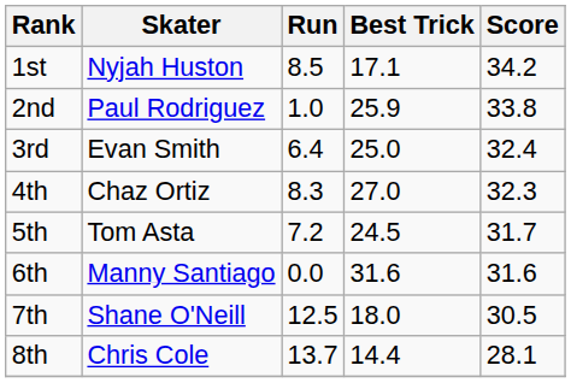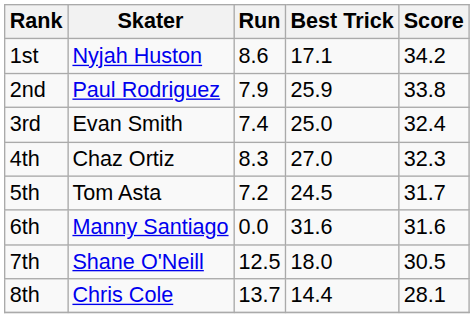1st | Run: 8.5 -> 8.6
2nd | Run: 1.0 -> 7.9
3rd | Run: 6.4 -> 7.4
